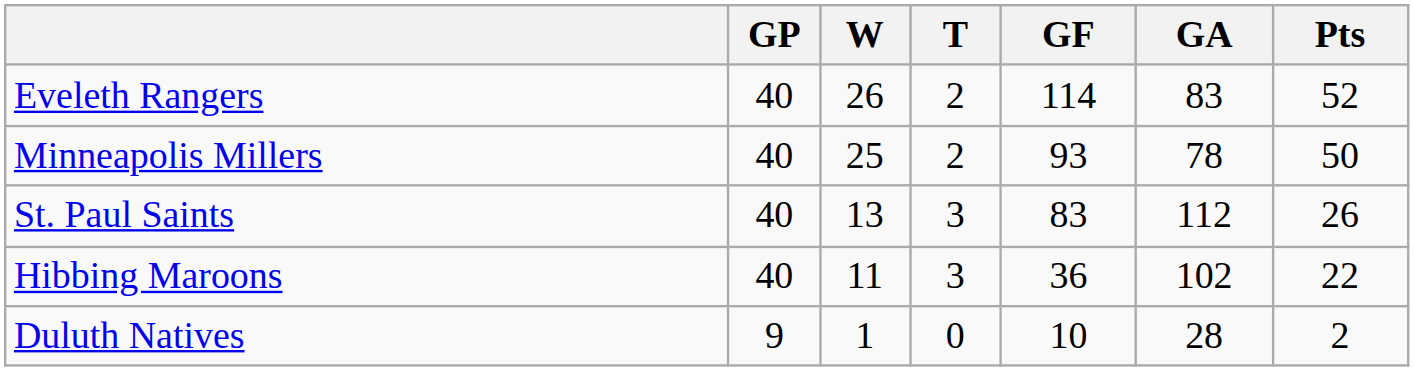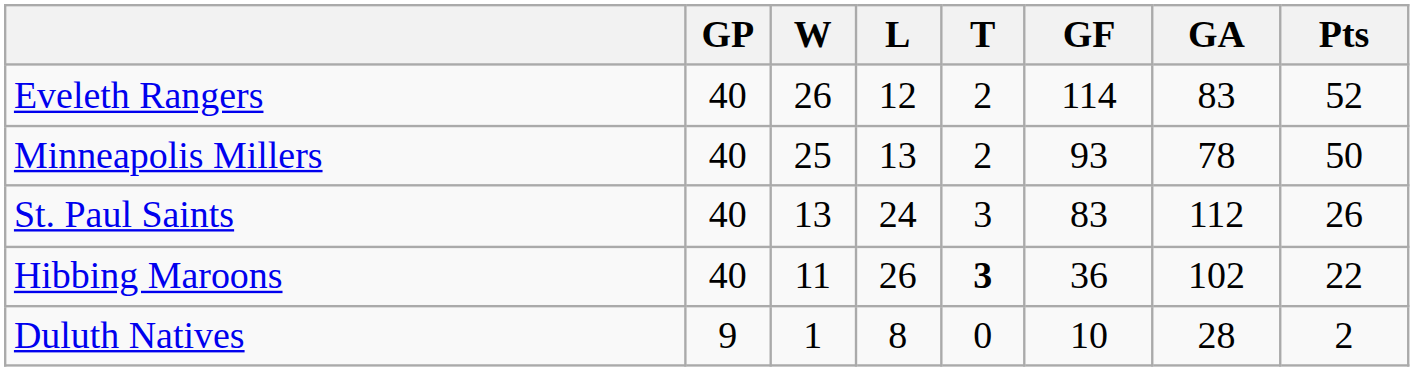+ column: L | 12 | 13 | 24 | 26 | 8
Hibbing Maroons | T: normal -> bold
